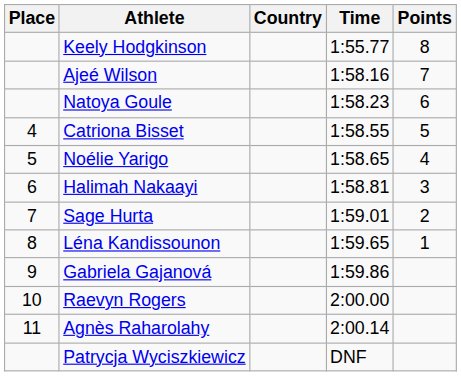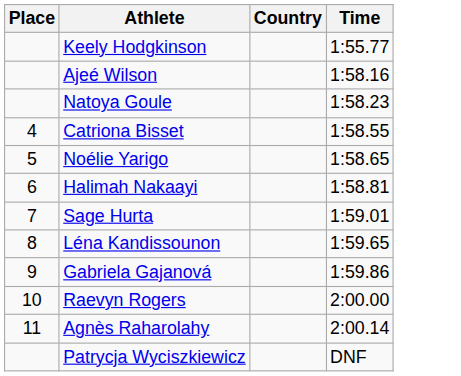- column: Points | 8 | 7 | 6 | 5 | 4 | 3 | 2 | 1
